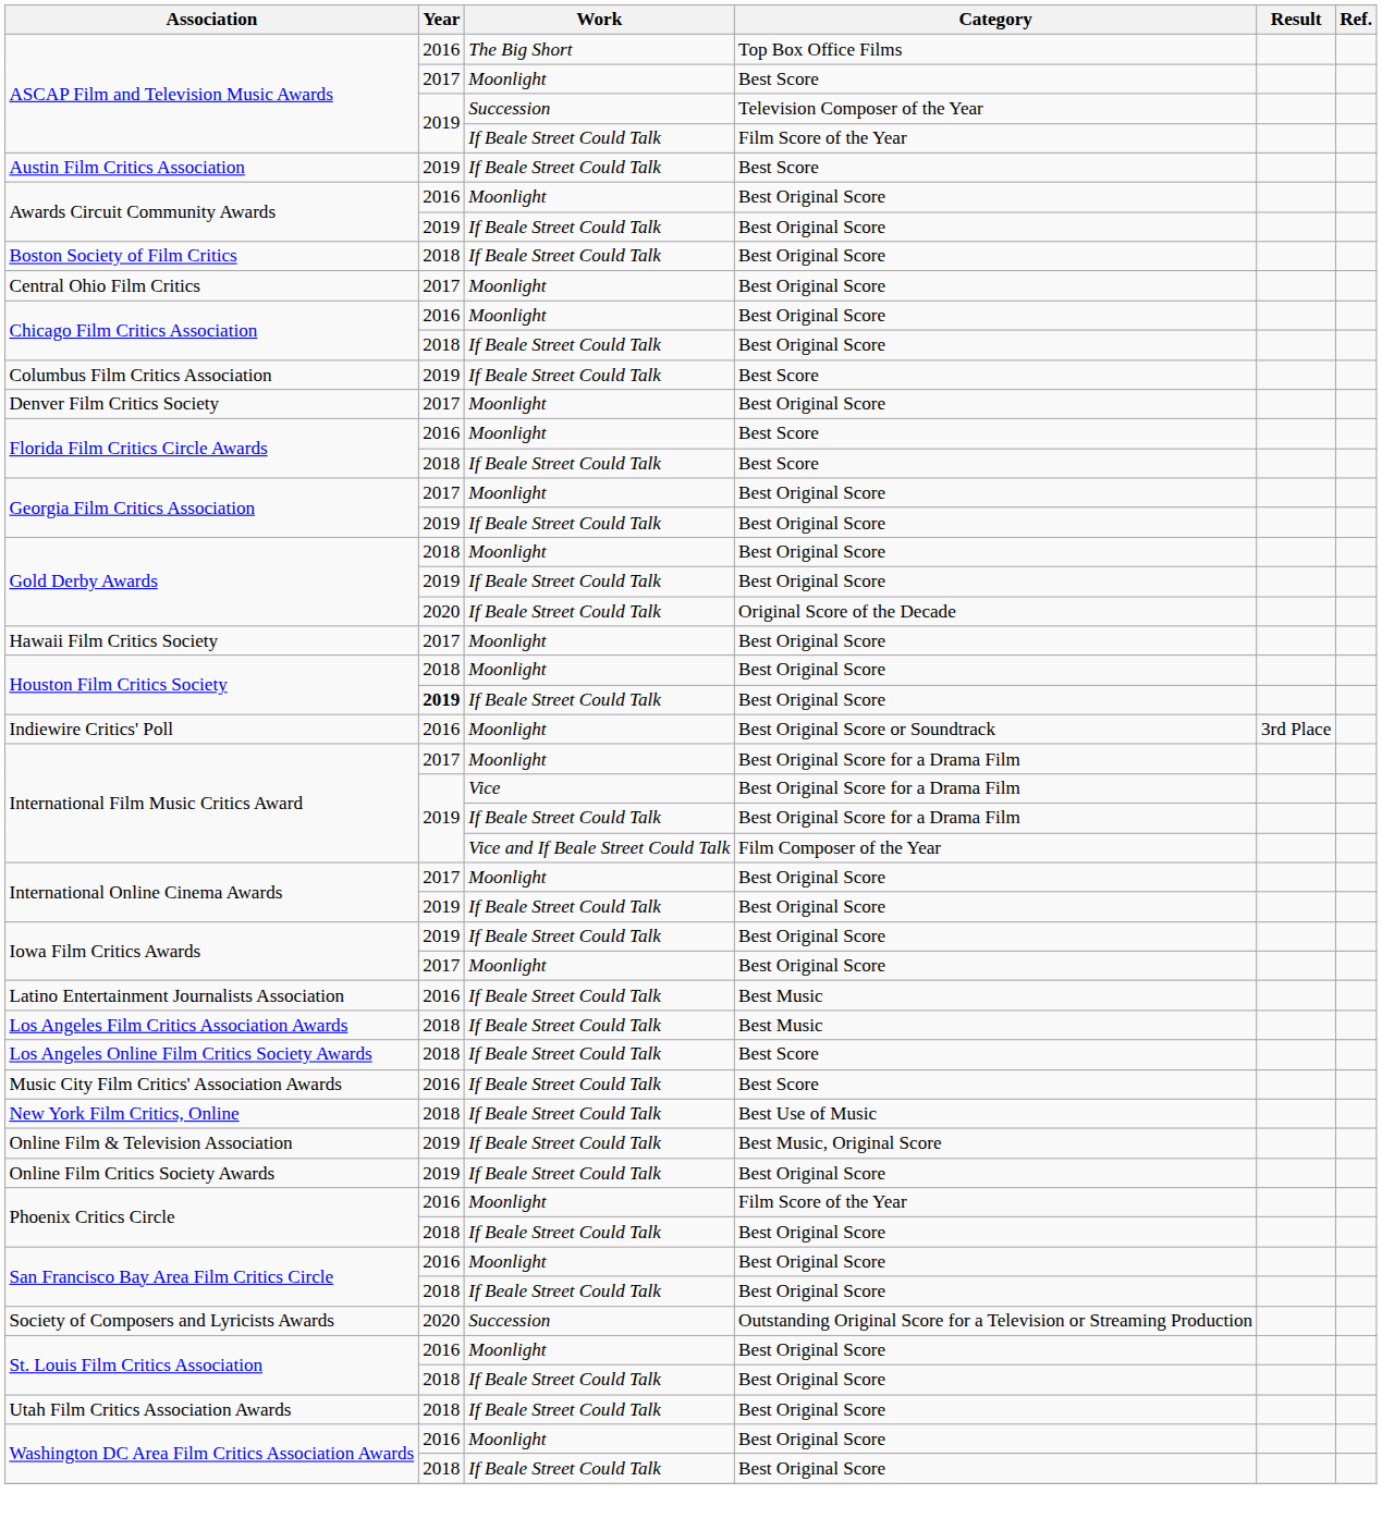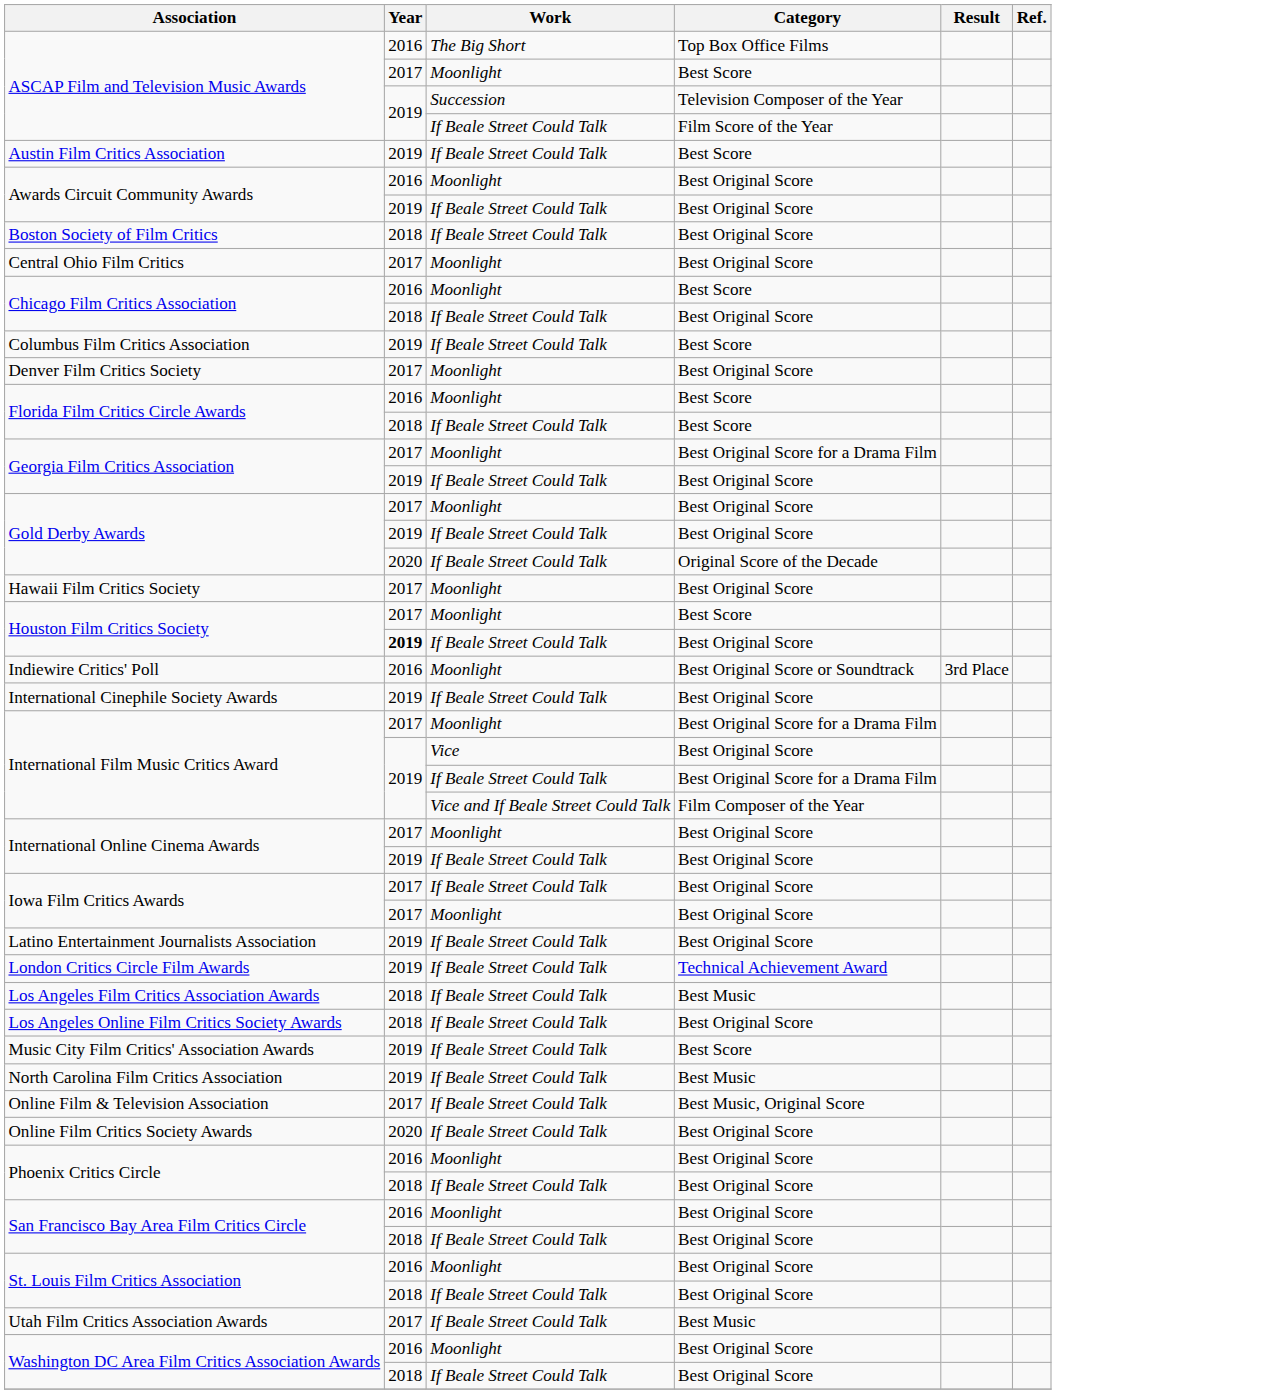Chicago Film Critics Association / Moonlight | Category: Best Original Score -> Best Score
Georgia Film Critics Association / Moonlight | Category: Best Original Score -> Best Original Score for a Drama Film
Gold Derby Awards / Moonlight | Year: 2018 -> 2017
Houston Film Critics Society / Moonlight | Year: 2018 -> 2017
Houston Film Critics Society / Moonlight | Category: Best Original Score -> Best Score
+ row: International Cinephile Society Awards | 2019 | If Beale Street Could Talk | Best Original Score
International Film Music Critics Award / Vice | Category: Best Original Score for a Drama Film -> Best Original Score
Iowa Film Critics Awards / If Beale Street Could Talk | Year: 2019 -> 2017
Latino Entertainment Journalists Association | Year: 2016 -> 2019
Latino Entertainment Journalists Association | Category: Best Music -> Best Original Score
+ row: London Critics Circle Film Awards | 2019 | If Beale Street Could Talk | Technical Achievement Award
Los Angeles Online Film Critics Society Awards | Category: Best Score -> Best Original Score
Music City Film Critics' Association Awards | Year: 2016 -> 2019
- row: New York Film Critics, Online | 2018 | If Beale Street Could Talk | Best Use of Music
+ row: North Carolina Film Critics Association | 2019 | If Beale Street Could Talk | Best Music
Online Film & Television Association | Year: 2019 -> 2017
Online Film Critics Society Awards | Year: 2019 -> 2020
Phoenix Critics Circle / Moonlight | Category: Film Score of the Year -> Best Original Score
- row: Society of Composers and Lyricists Awards | 2020 | Succession | Outstanding Original Score for a Television or Streaming Production
Utah Film Critics Association Awards | Year: 2018 -> 2017
Utah Film Critics Association Awards | Category: Best Original Score -> Best Music
